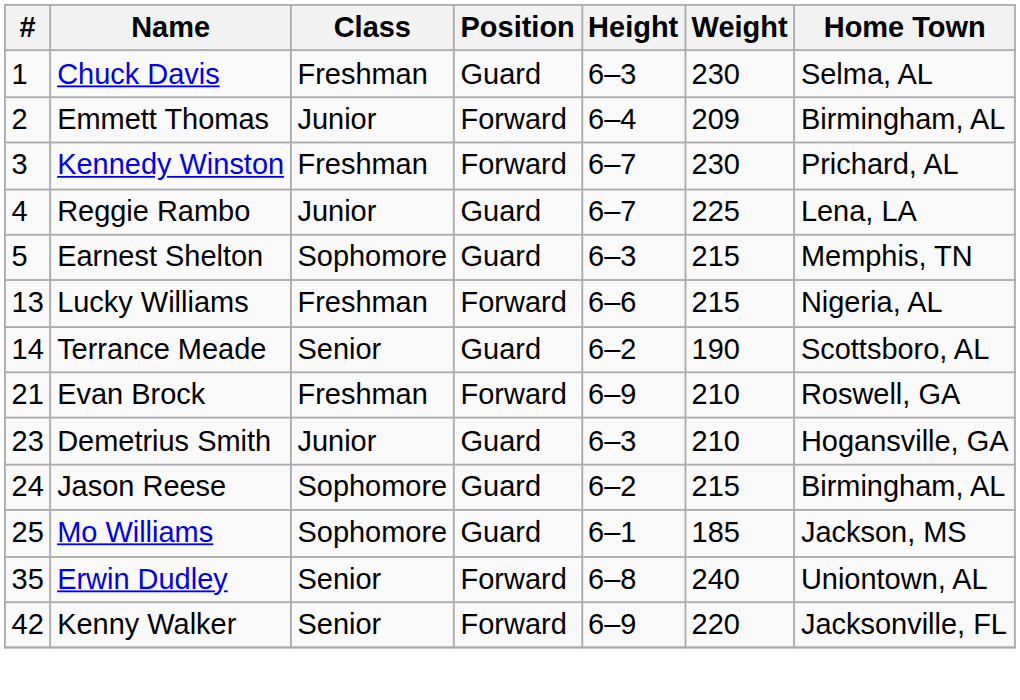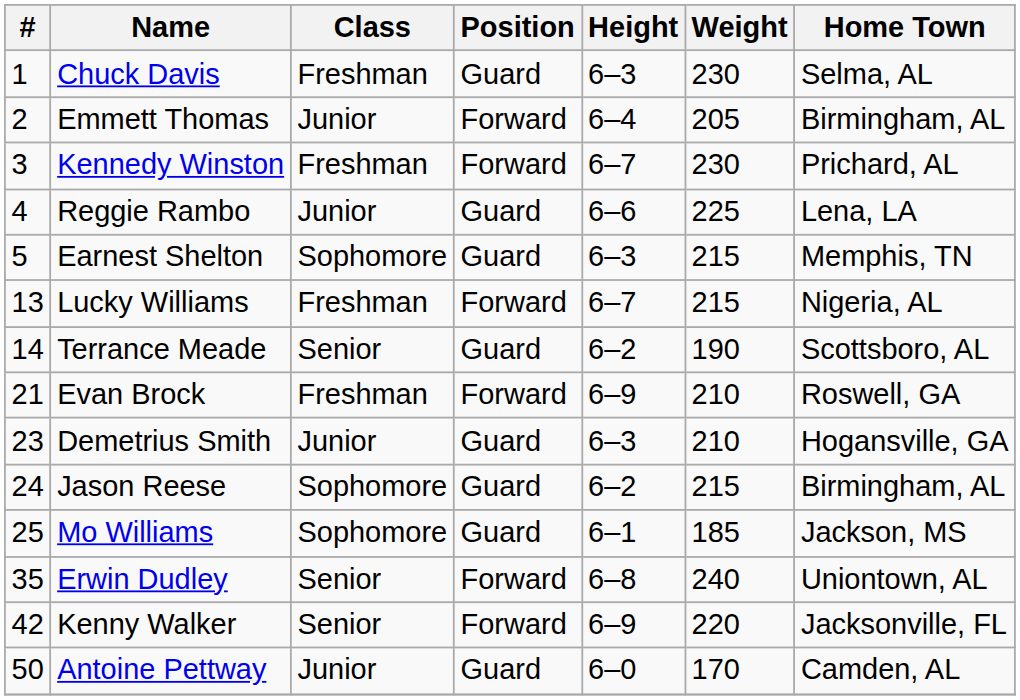Emmett Thomas | Weight: 209 -> 205
Reggie Rambo | Height: 6–7 -> 6–6
Lucky Williams | Height: 6–6 -> 6–7
+ row: 50 | Antoine Pettway | Junior | Guard | 6–0 | 170 | Camden, AL
